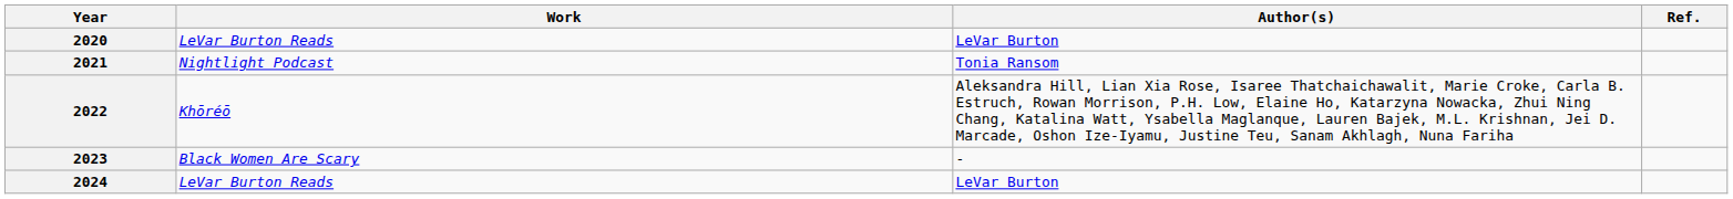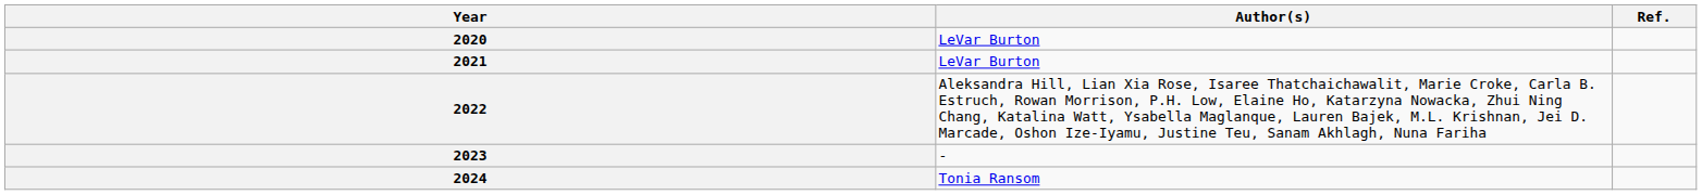- column: Work | LeVar Burton Reads | Nightlight Podcast | Khōréō | Black Women Are Scary | LeVar Burton Reads
2021 | Author(s): Tonia Ransom -> LeVar Burton
2024 | Author(s): LeVar Burton -> Tonia Ransom
